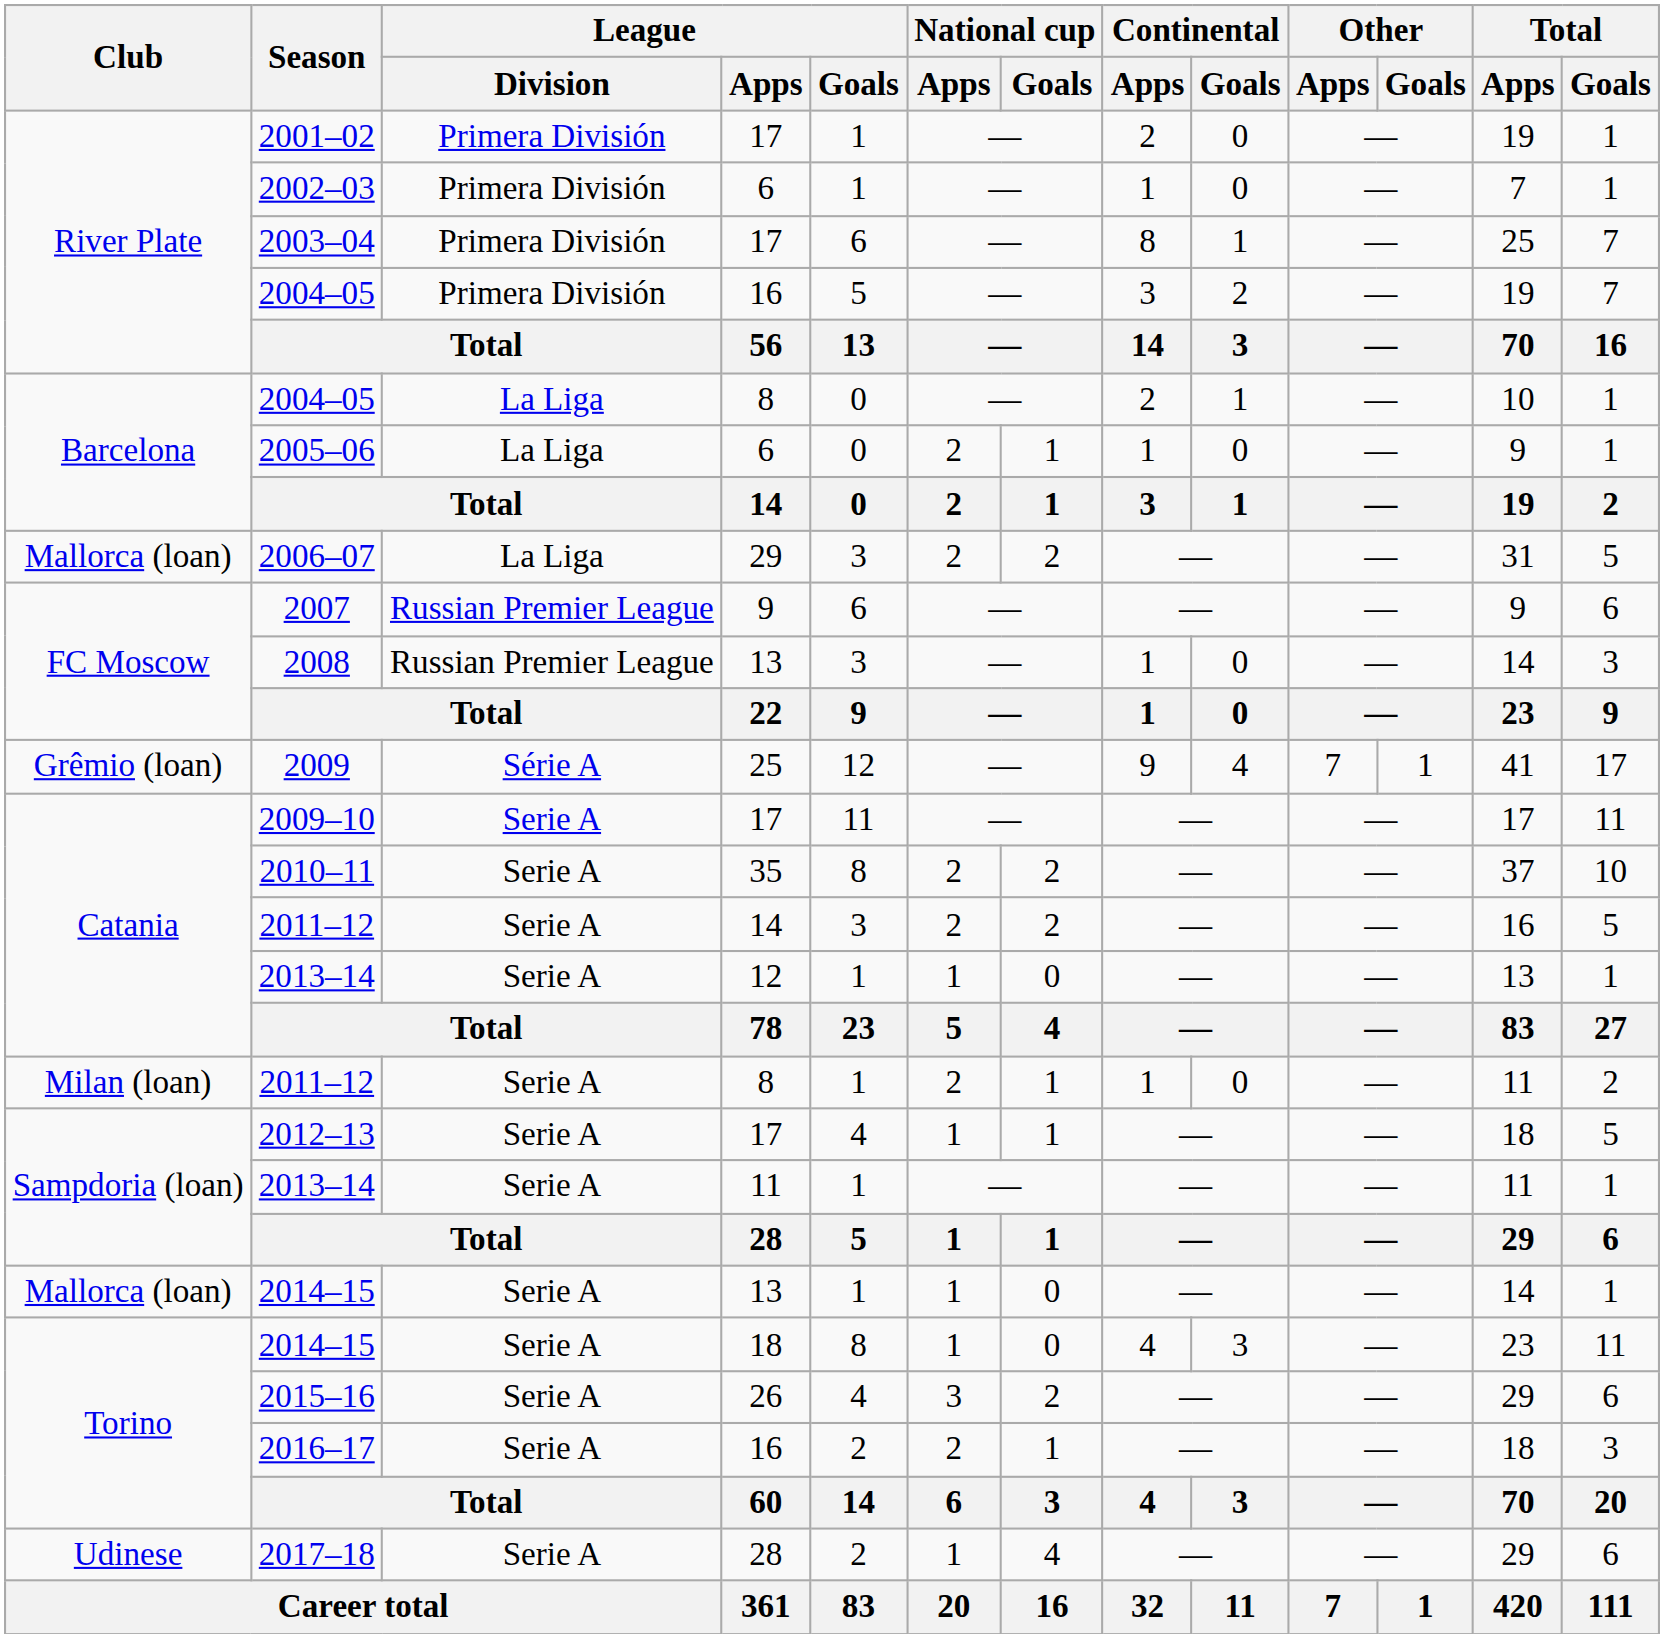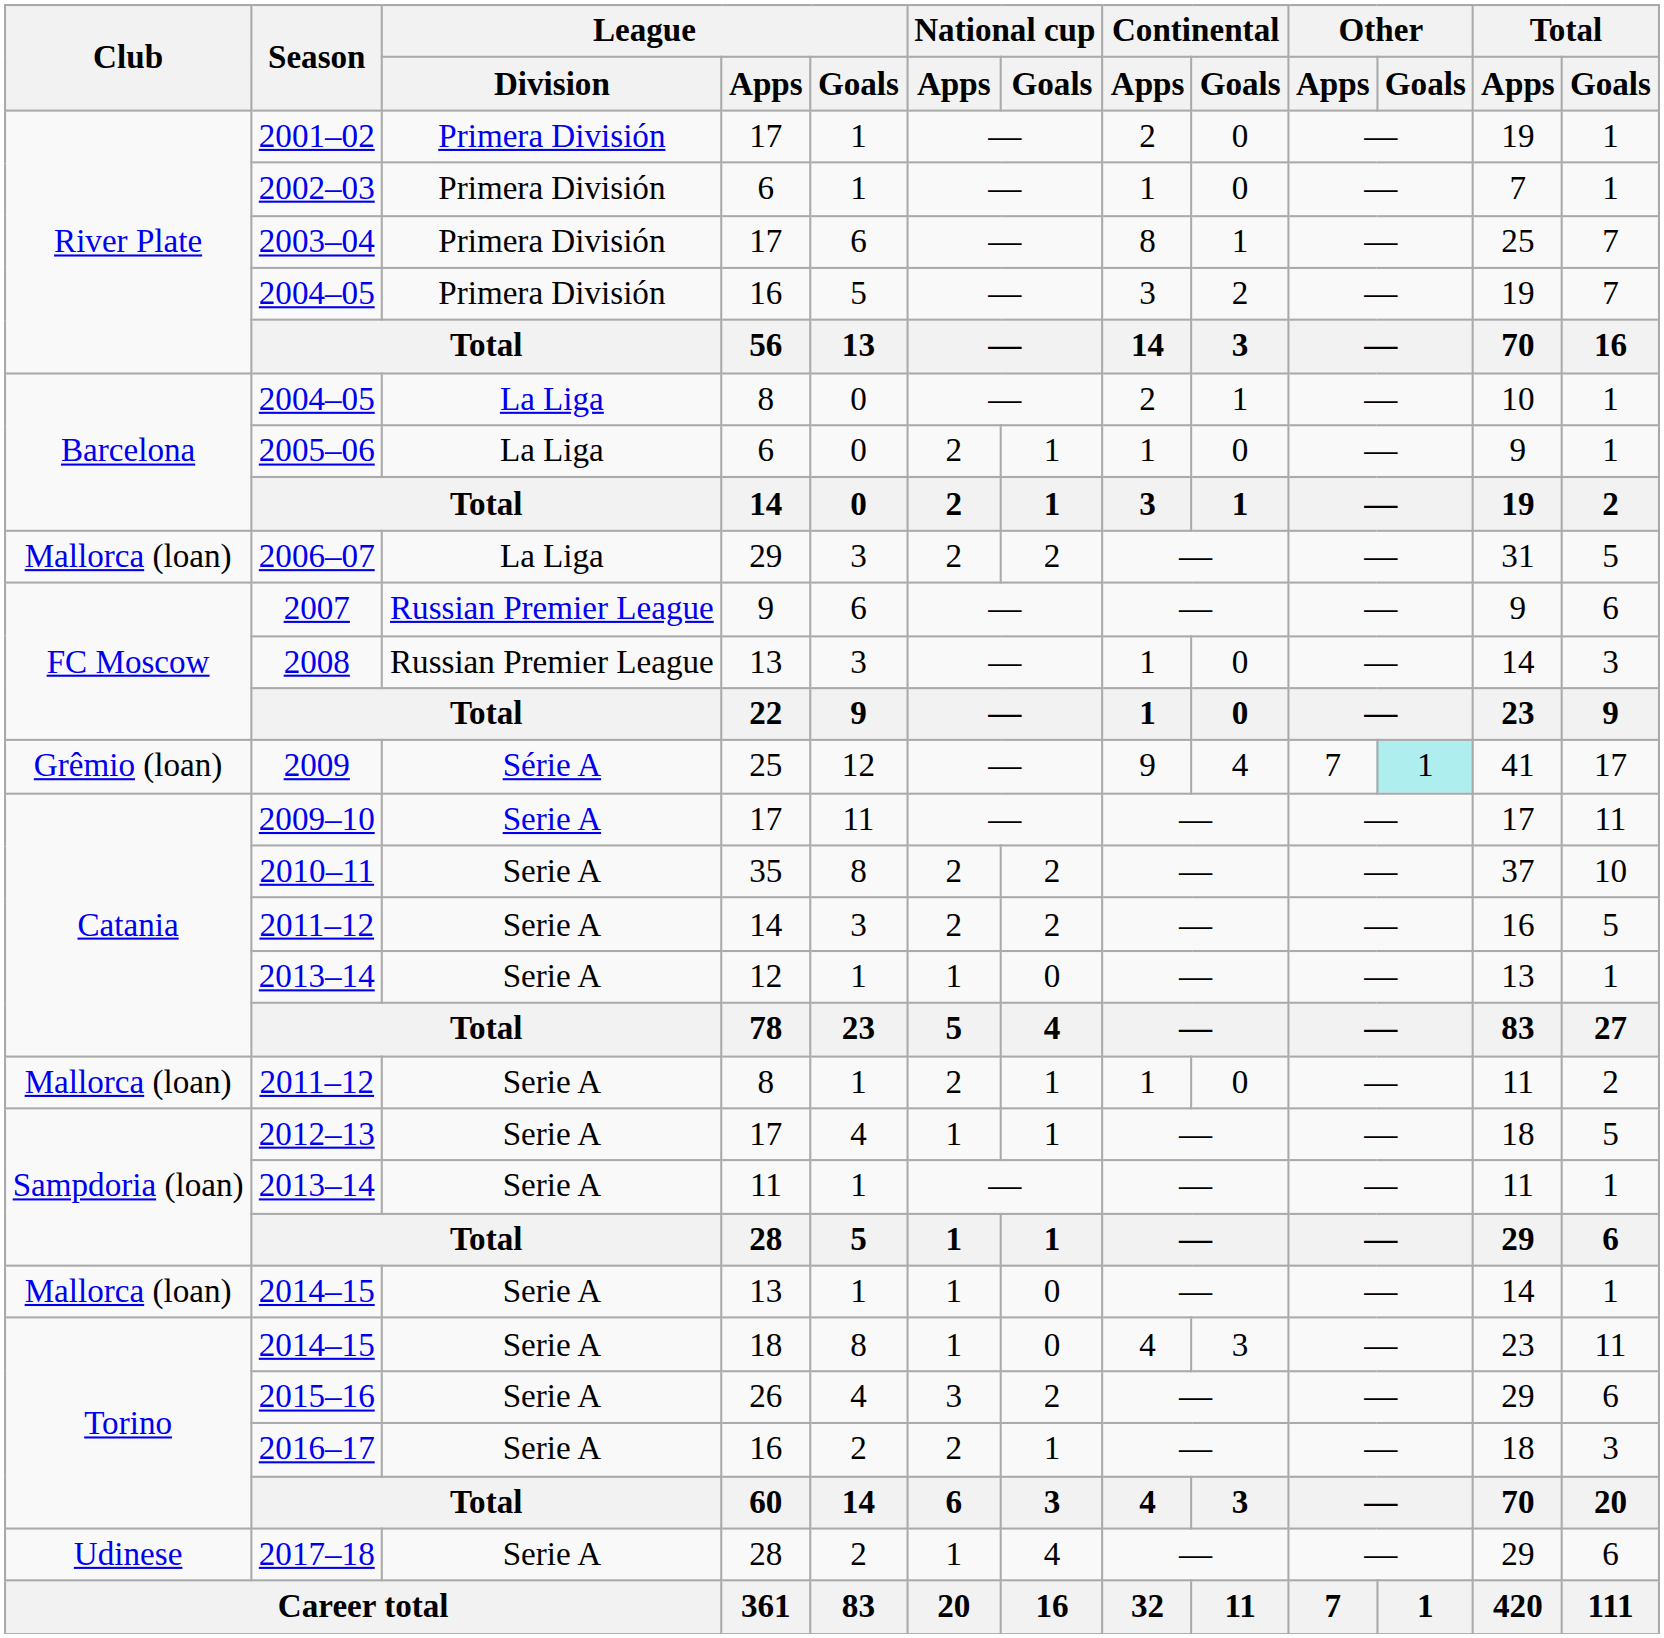2009 | Other / Goals: no background -> paleturquoise background
2011–12 / 8 | Club: Milan (loan) -> Mallorca (loan)
